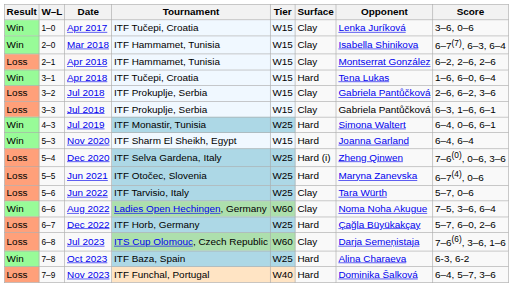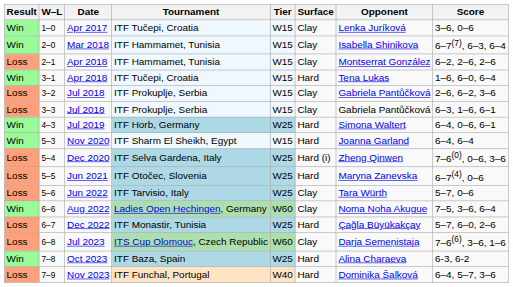4–3 | Tournament: ITF Monastir, Tunisia -> ITF Horb, Germany
6–7 | Tournament: ITF Horb, Germany -> ITF Monastir, Tunisia
